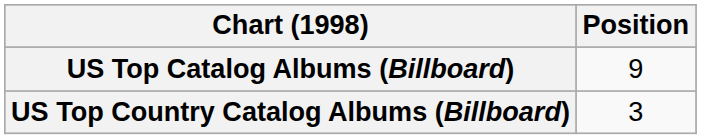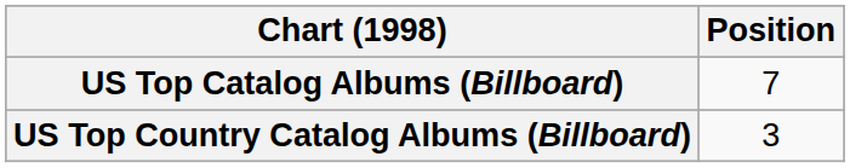US Top Catalog Albums (Billboard) | Position: 9 -> 7
